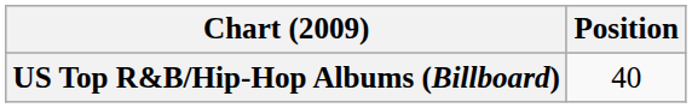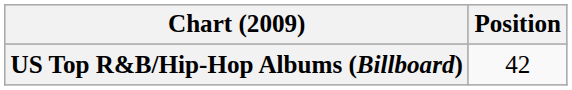US Top R&B/Hip-Hop Albums (Billboard) | Position: 40 -> 42
